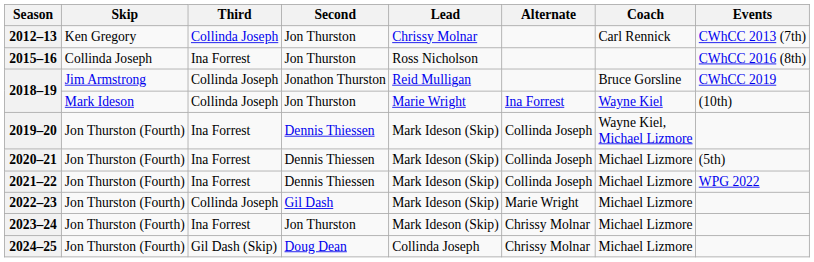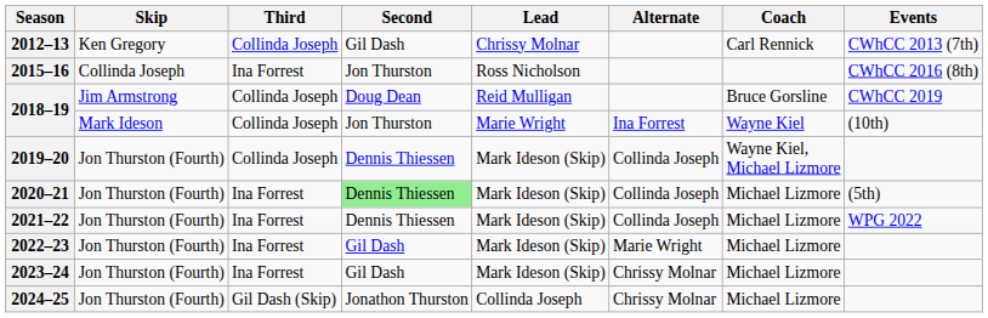2012–13 | Second: Jon Thurston -> Gil Dash
2018–19 / Jim Armstrong | Second: Jonathon Thurston -> Doug Dean
2019–20 | Third: Ina Forrest -> Collinda Joseph
2020–21 | Second: no background -> lightgreen background
2022–23 | Third: Collinda Joseph -> Ina Forrest
2023–24 | Second: Jon Thurston -> Gil Dash
2024–25 | Second: Doug Dean -> Jonathon Thurston
